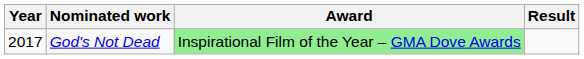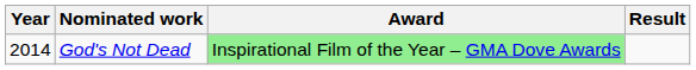God's Not Dead | Year: 2017 -> 2014
